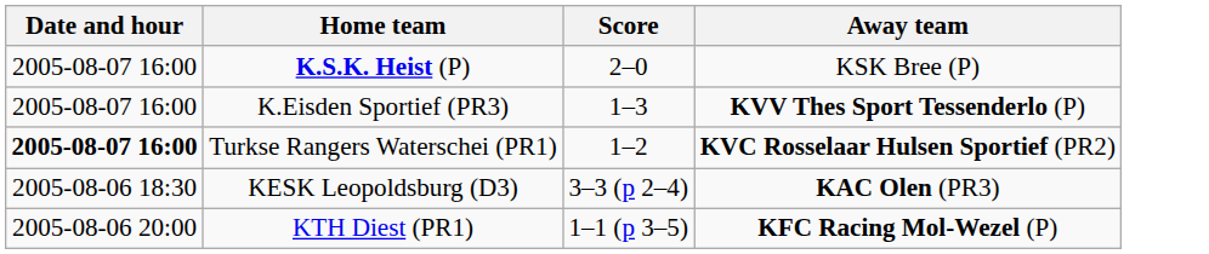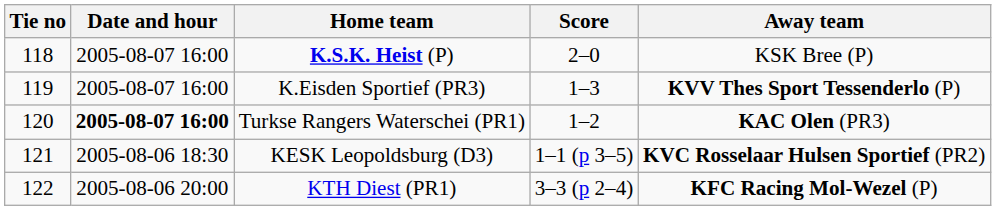+ column: Tie no | 118 | 119 | 120 | 121 | 122
Turkse Rangers Waterschei (PR1) | Away team: KVC Rosselaar Hulsen Sportief (PR2) -> KAC Olen (PR3)
KESK Leopoldsburg (D3) | Score: 3–3 (p 2–4) -> 1–1 (p 3–5)
KESK Leopoldsburg (D3) | Away team: KAC Olen (PR3) -> KVC Rosselaar Hulsen Sportief (PR2)
KTH Diest (PR1) | Score: 1–1 (p 3–5) -> 3–3 (p 2–4)
